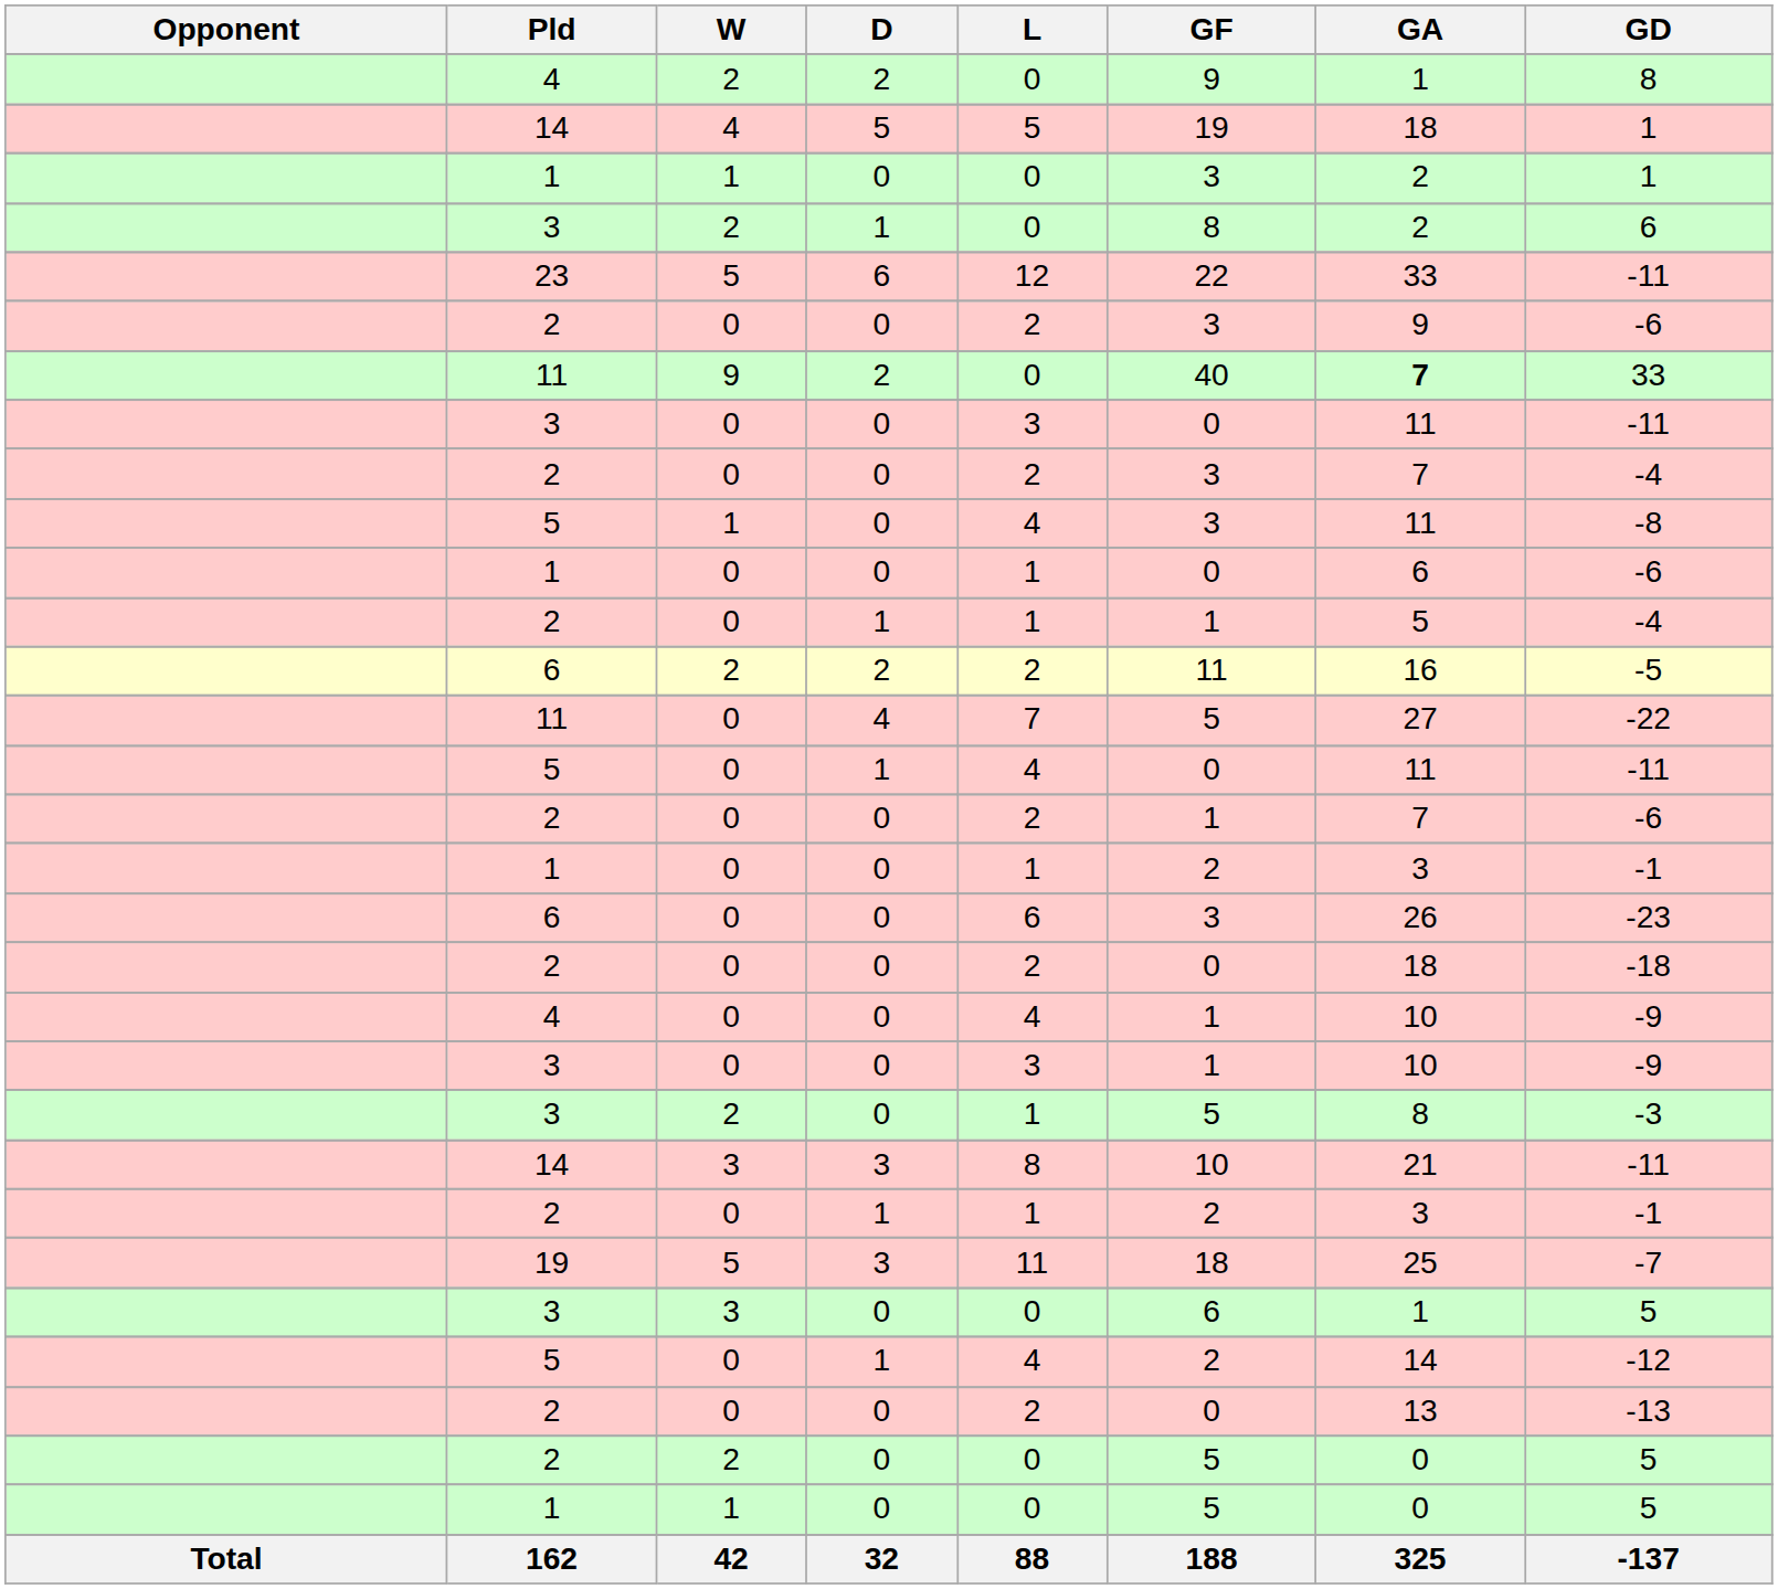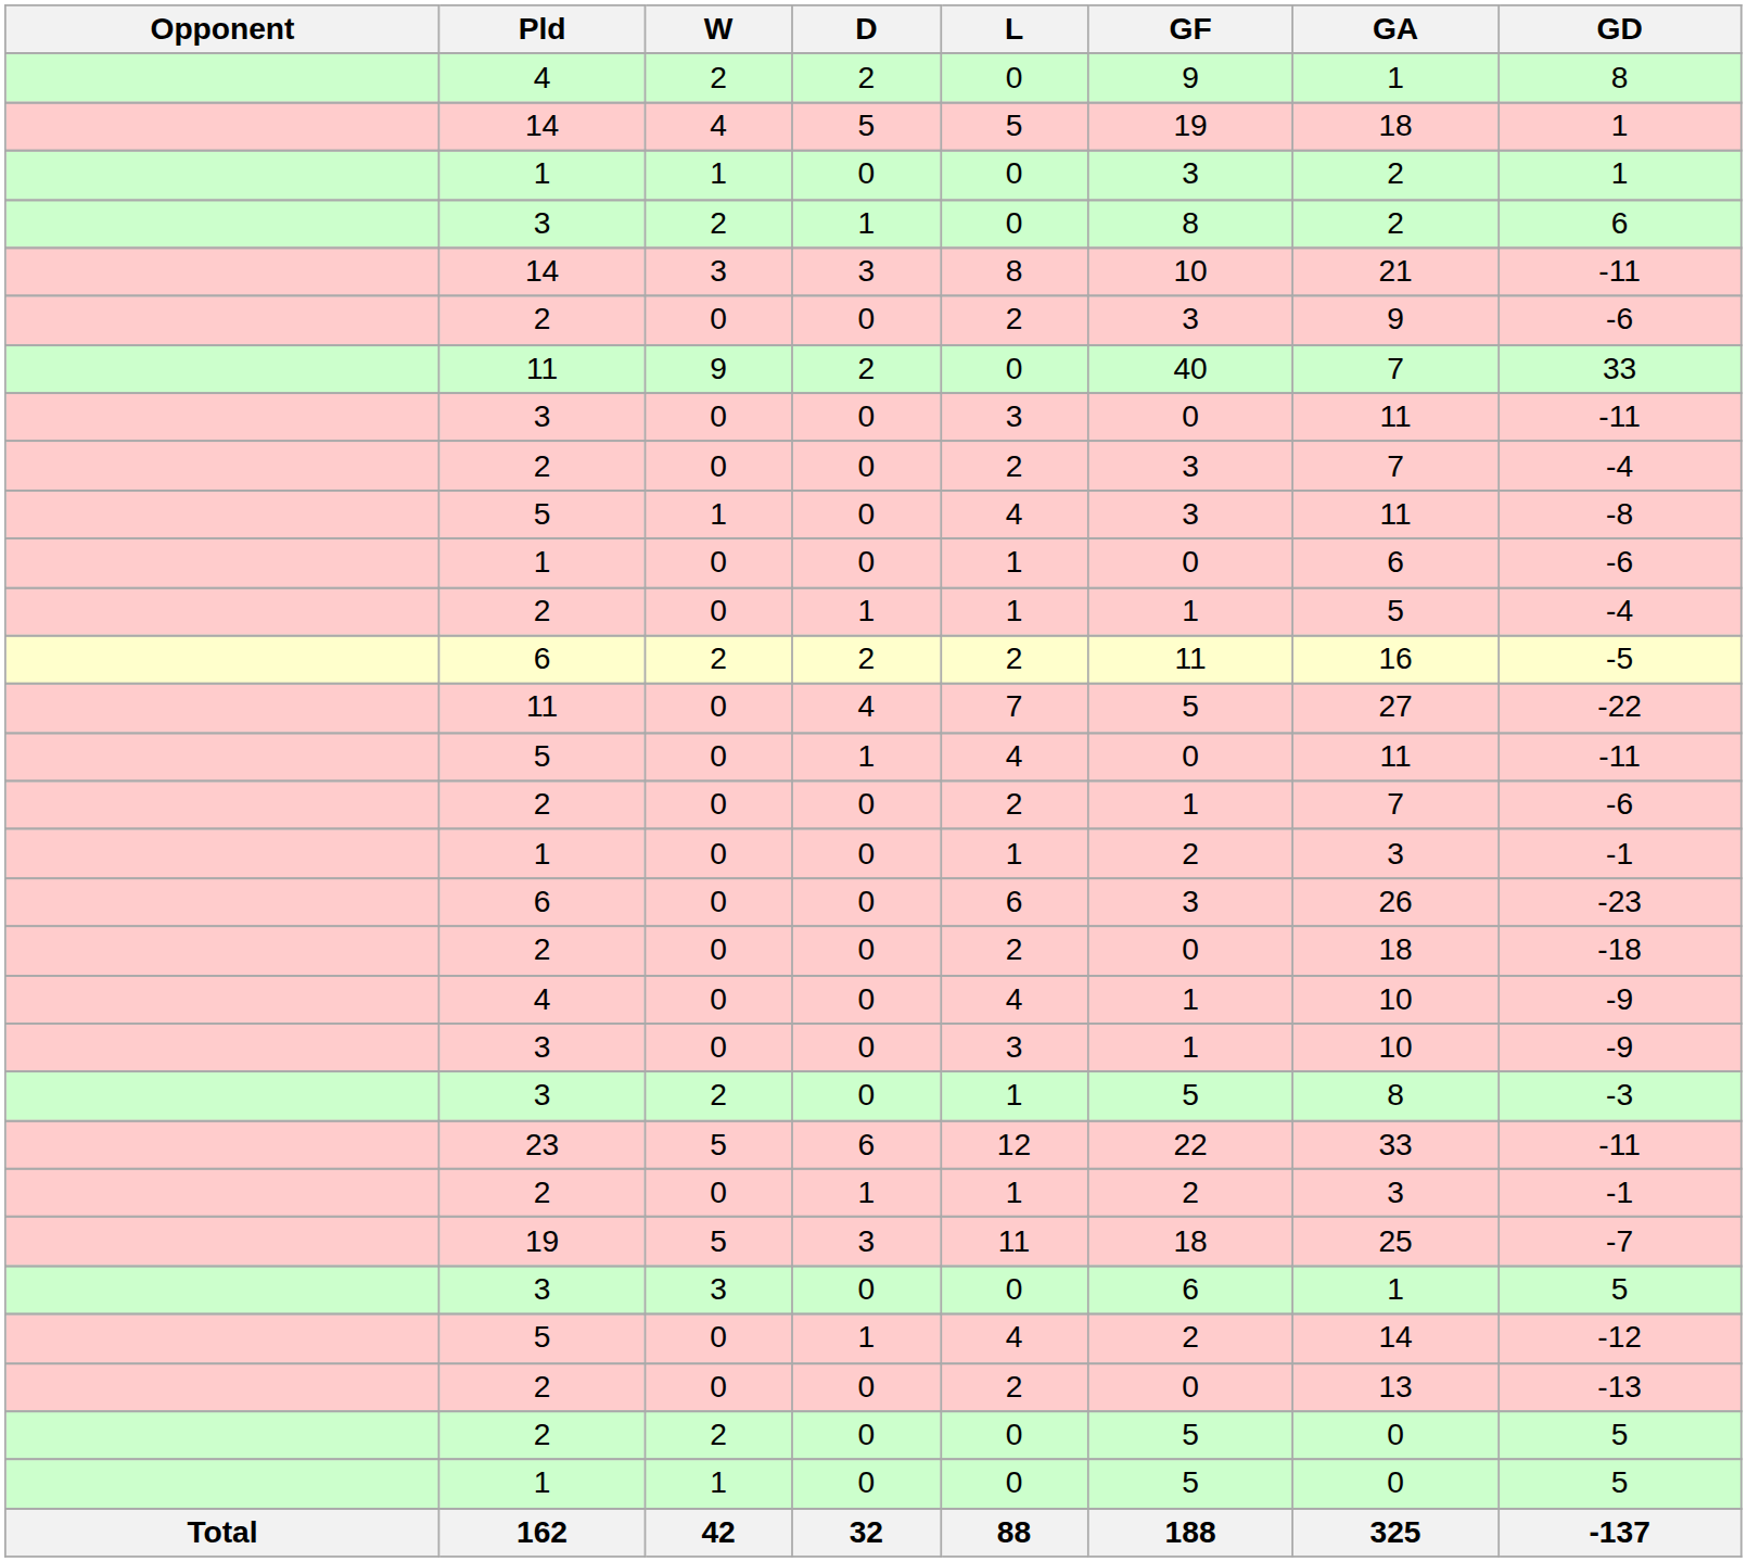rows swapped: 14 / 3 <-> 23
11 / 9 | GA: bold -> normal
